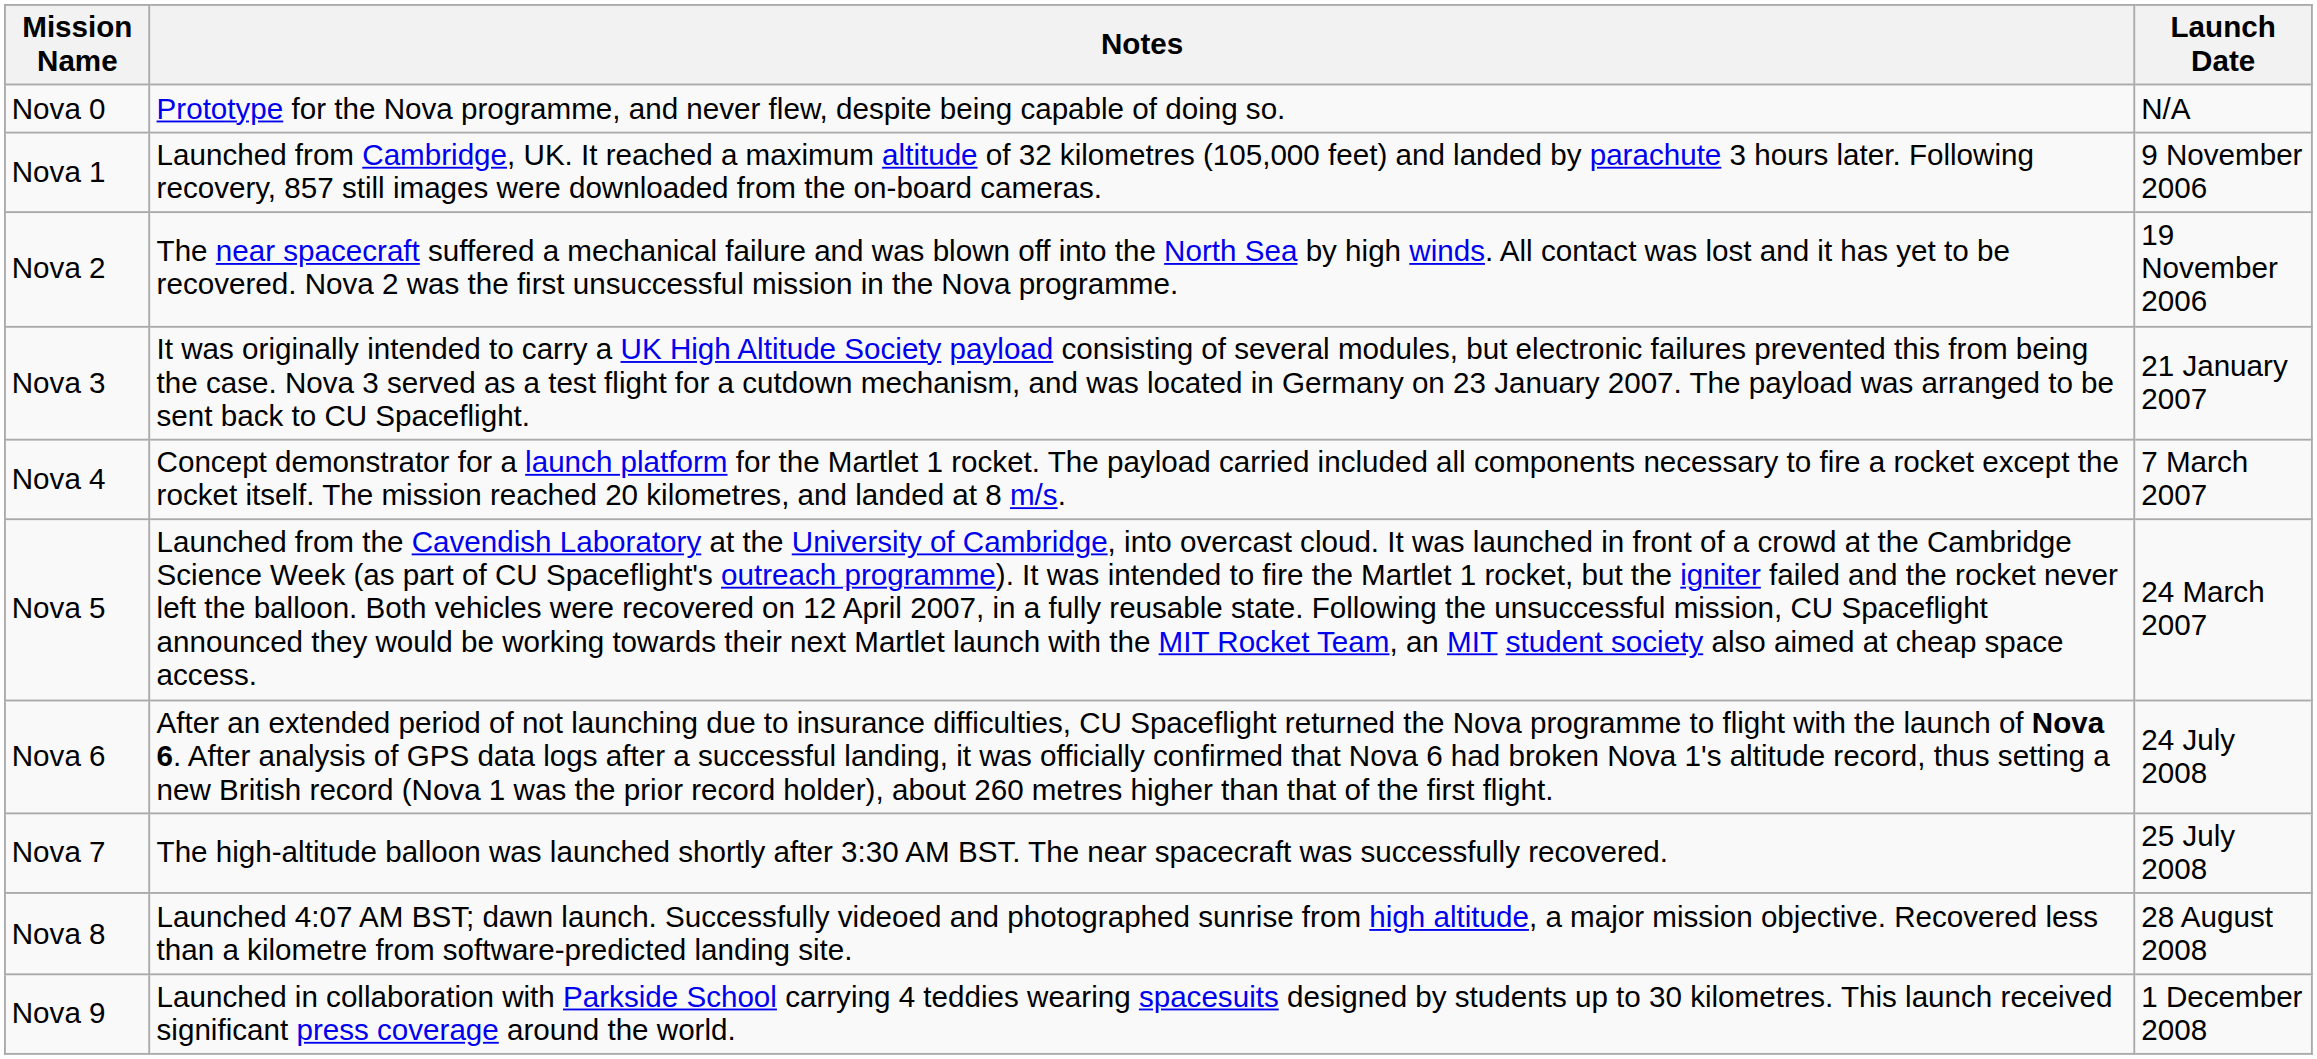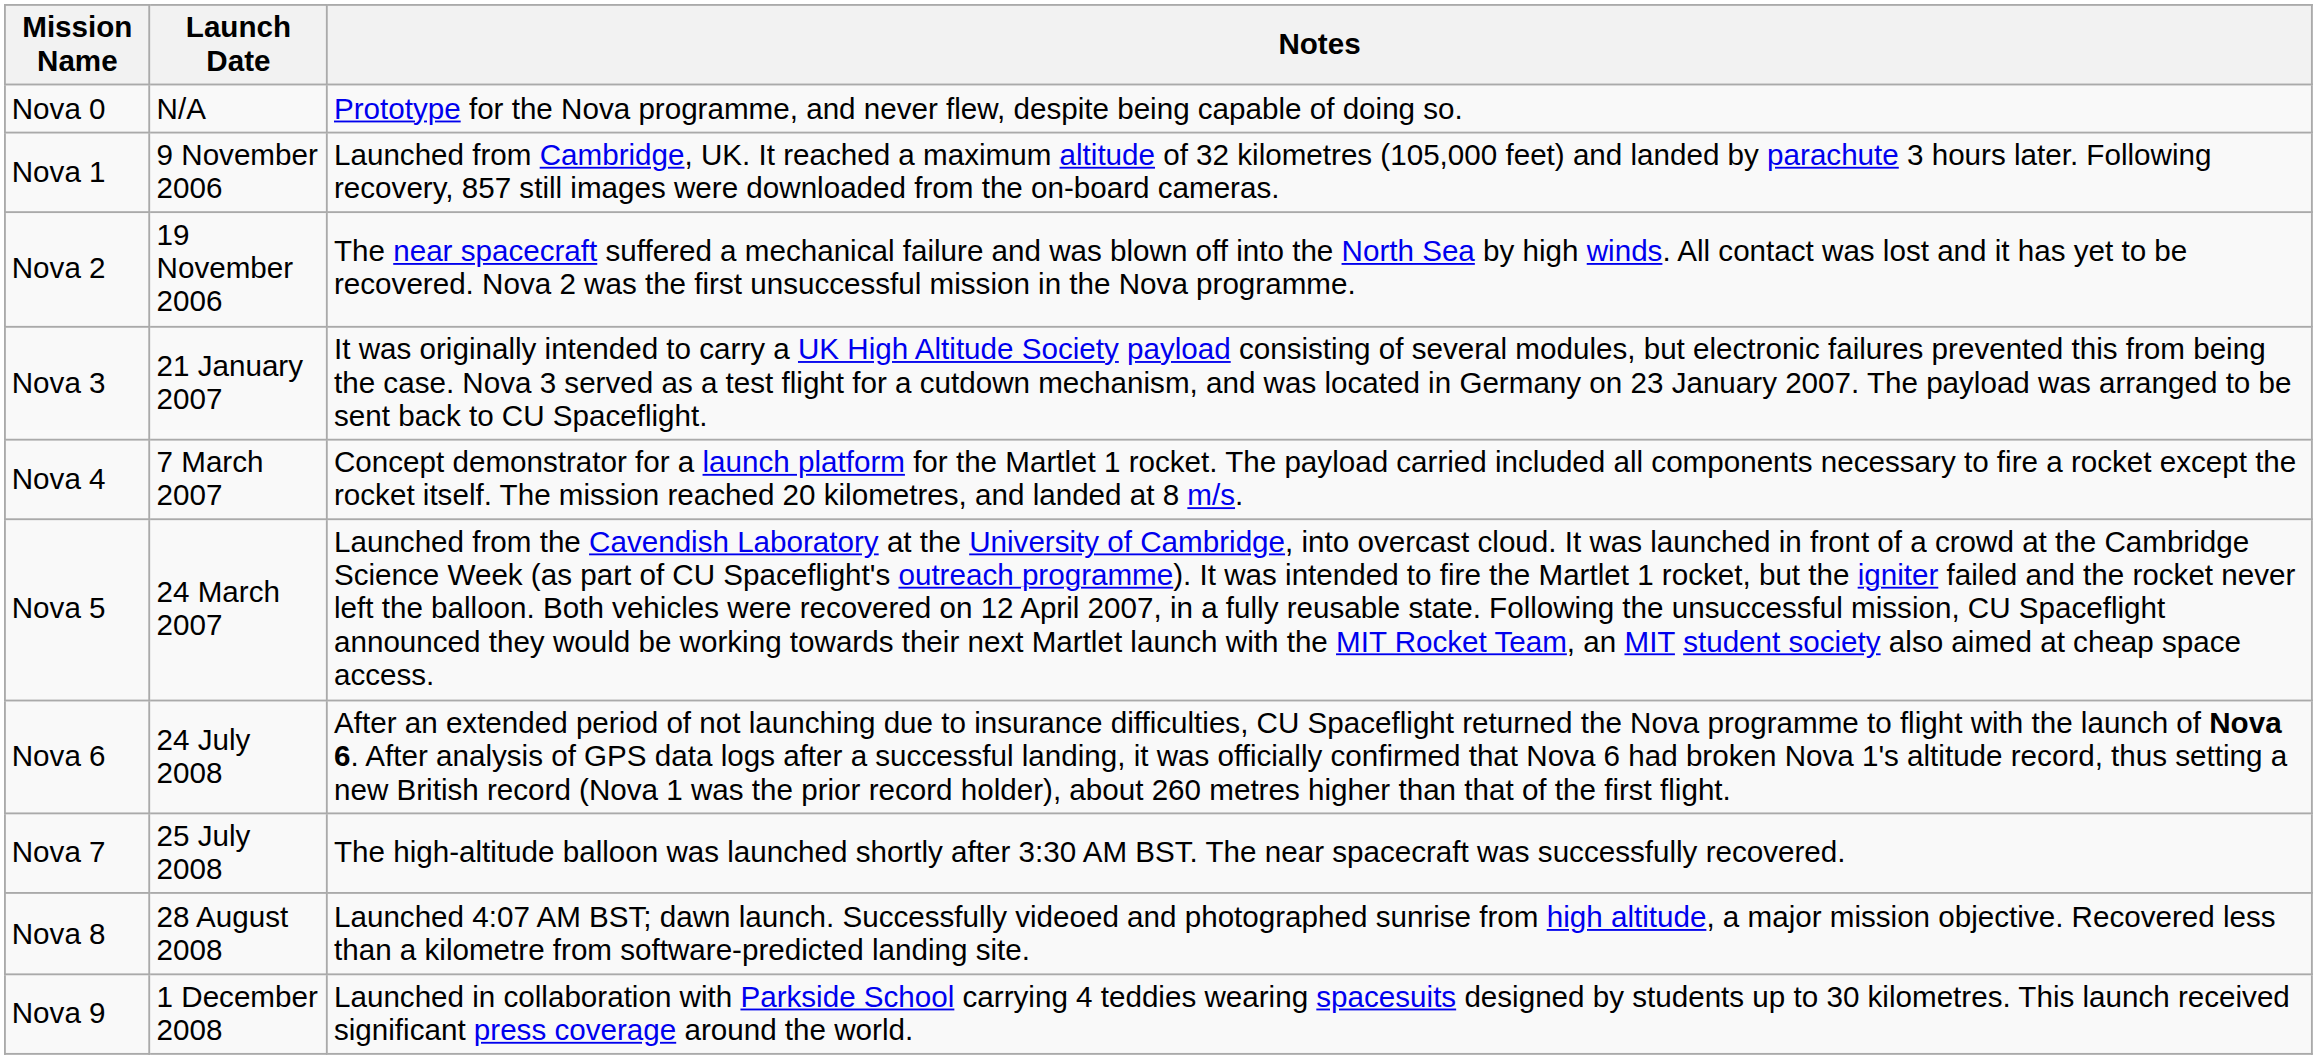columns swapped: Launch Date <-> Notes
